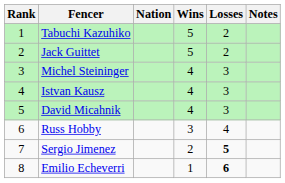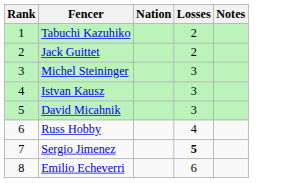- column: Wins | 5 | 5 | 4 | 4 | 4 | 3 | 2 | 1
Emilio Echeverri | Losses: bold -> normal
